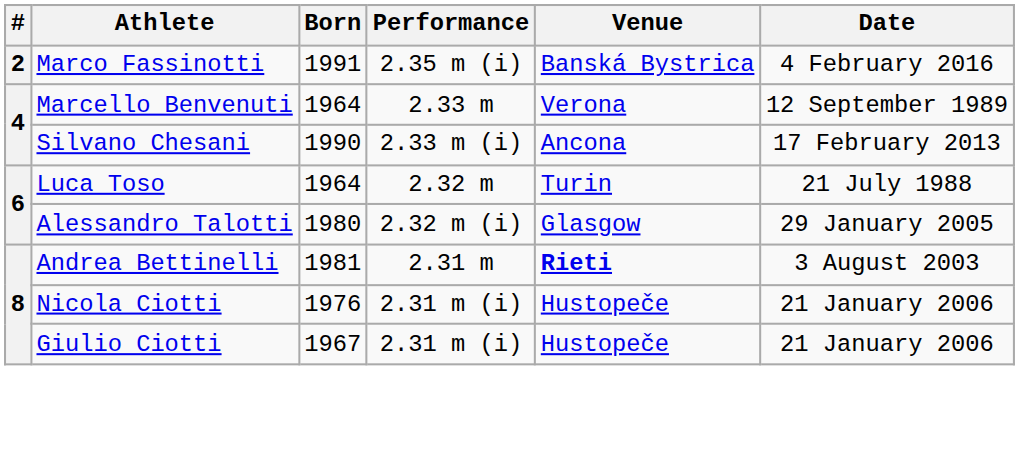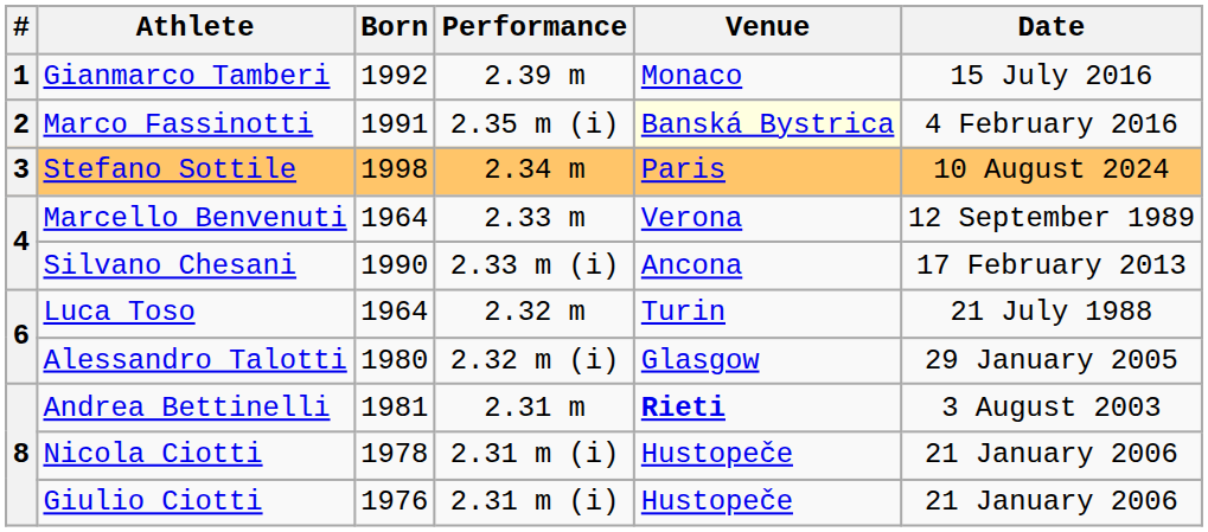+ row: 1 | Gianmarco Tamberi | 1992 | 2.39 m | Monaco | 15 July 2016
Marco Fassinotti | Venue: no background -> lightyellow background
+ row: 3 | Stefano Sottile | 1998 | 2.34 m | Paris | 10 August 2024
Nicola Ciotti | Born: 1976 -> 1978
Giulio Ciotti | Born: 1967 -> 1976
